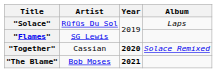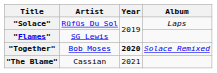"Together" | Artist: Cassian -> Bob Moses
"The Blame" | Artist: Bob Moses -> Cassian
"The Blame" | Year: bold -> normal
